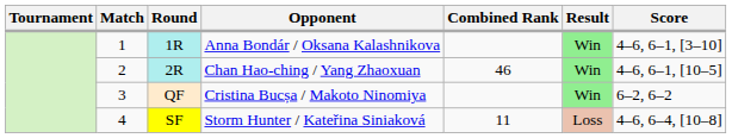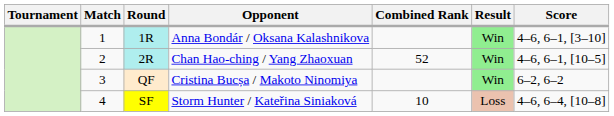2R | Combined Rank: 46 -> 52
SF | Combined Rank: 11 -> 10
